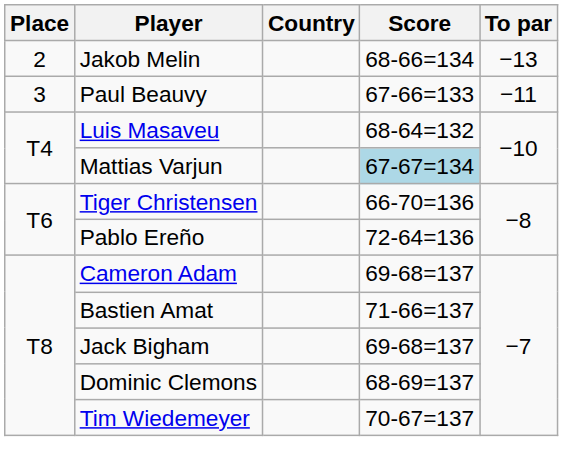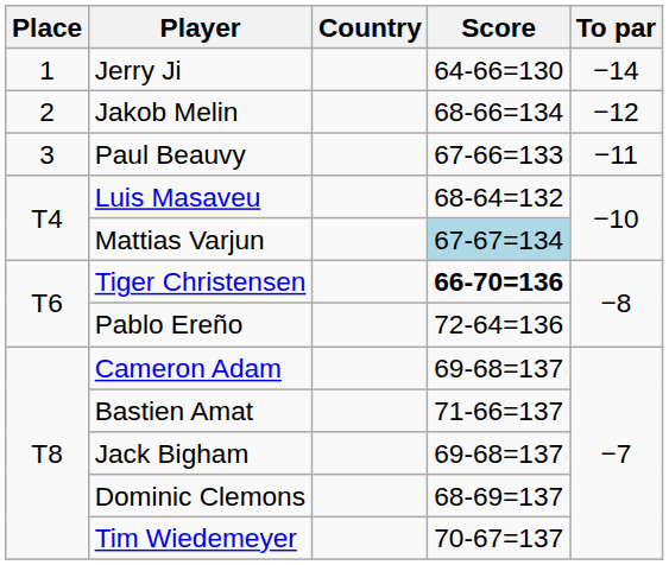+ row: 1 | Jerry Ji | 64-66=130 | −14
Jakob Melin | To par: −13 -> −12
Tiger Christensen | Score: normal -> bold
